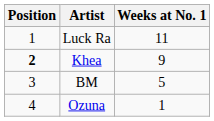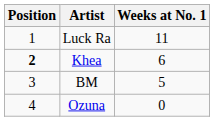Khea | Weeks at No. 1: 9 -> 6
Ozuna | Weeks at No. 1: 1 -> 0
